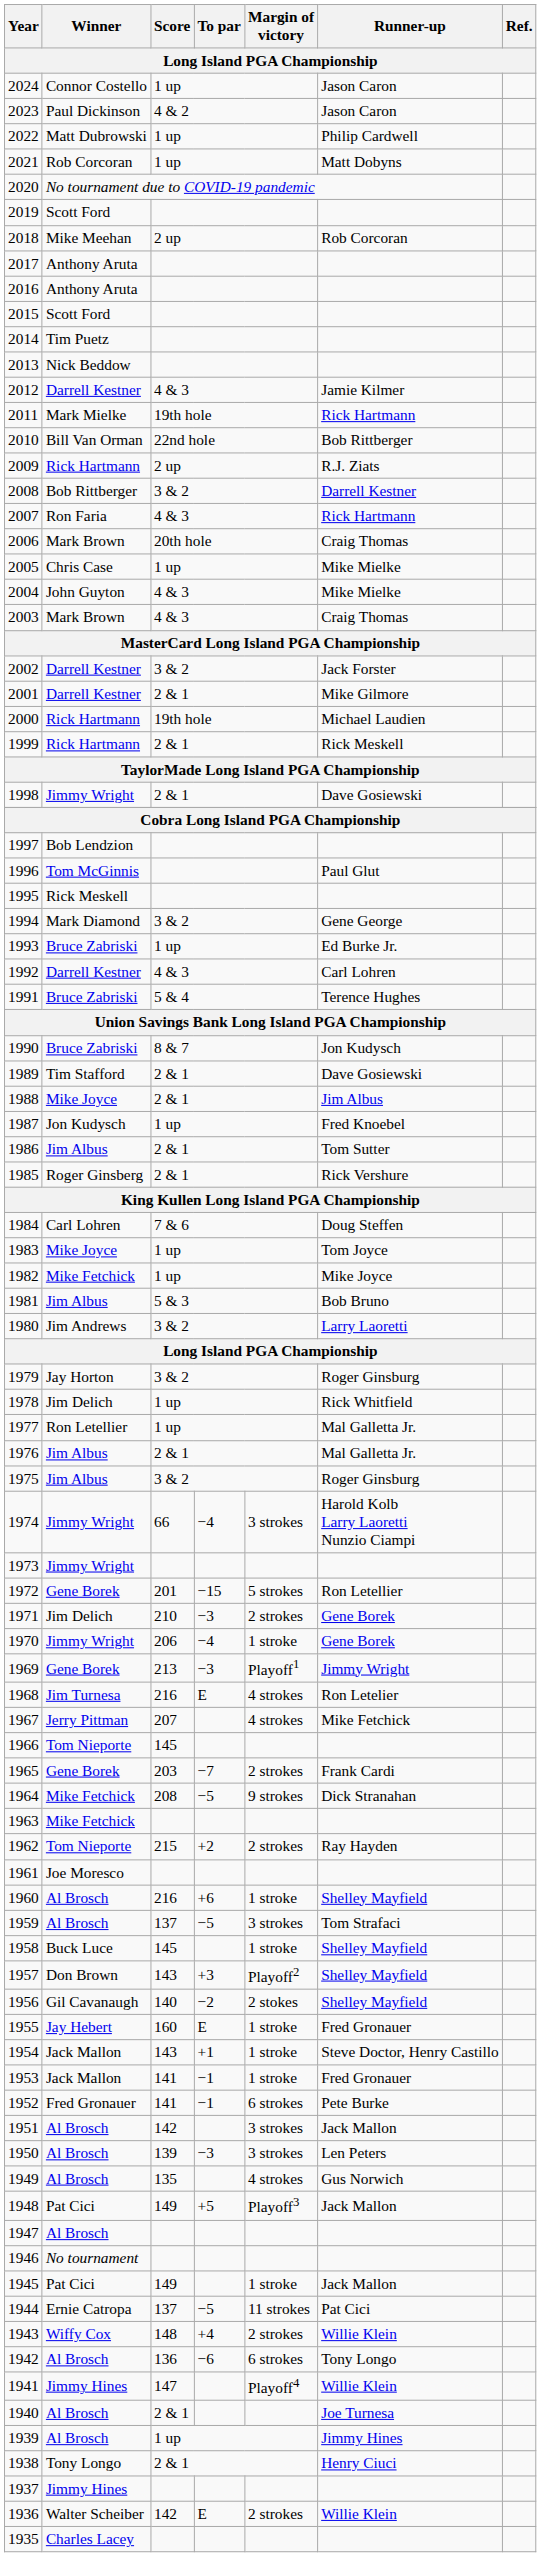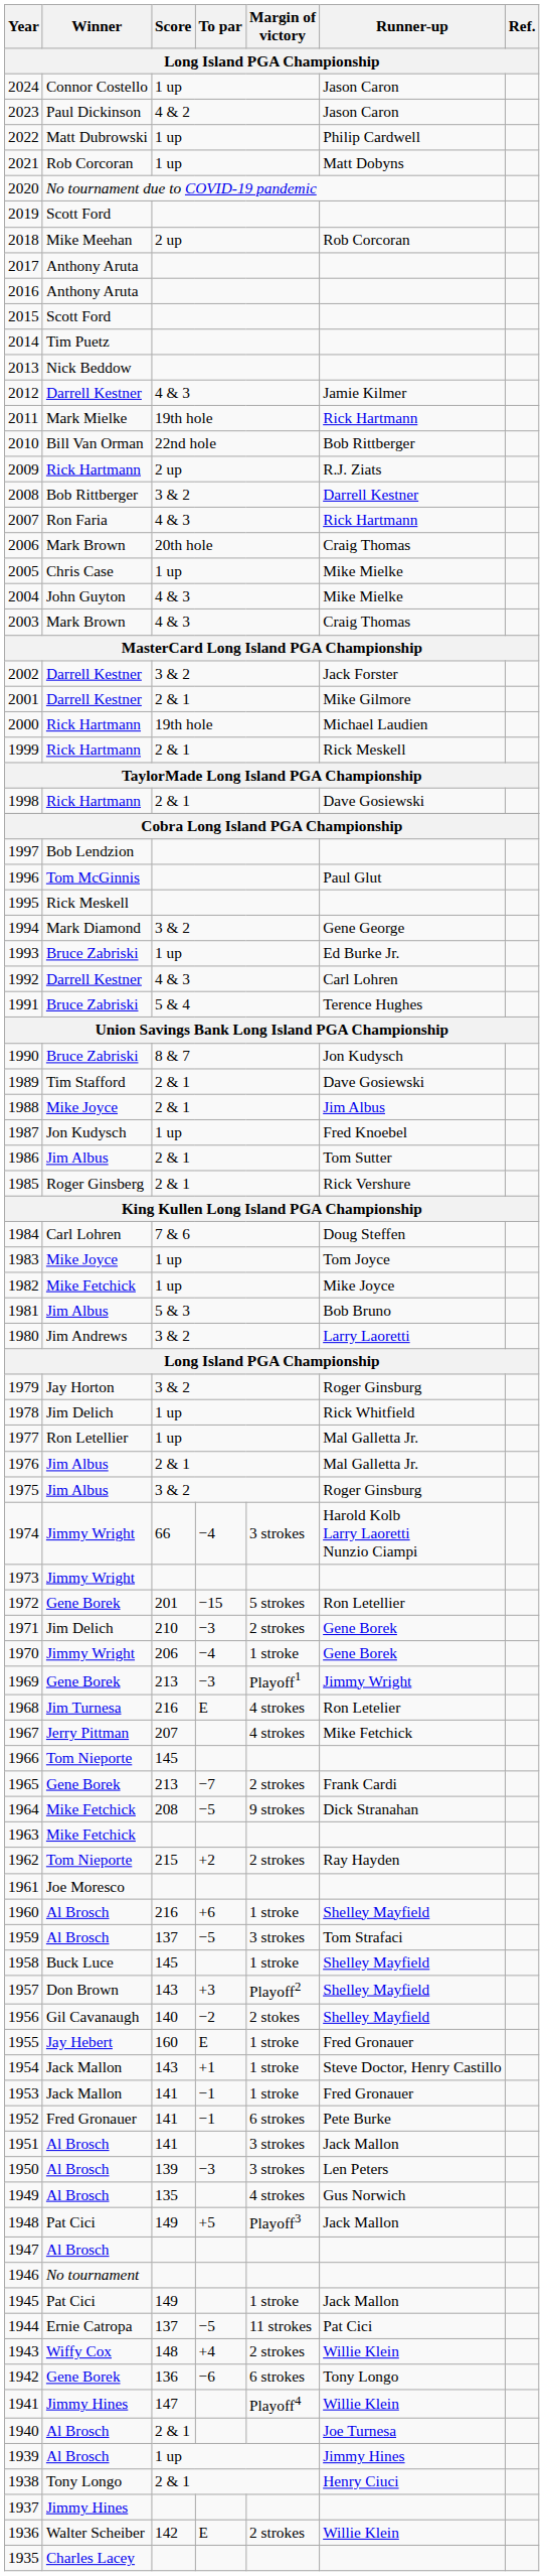1998 | Winner: Jimmy Wright -> Rick Hartmann
1965 | Score: 203 -> 213
1951 | Score: 142 -> 141
1942 | Winner: Al Brosch -> Gene Borek
